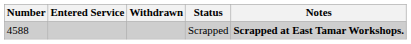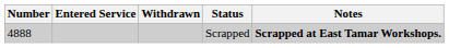Scrapped | Number: 4588 -> 4888
